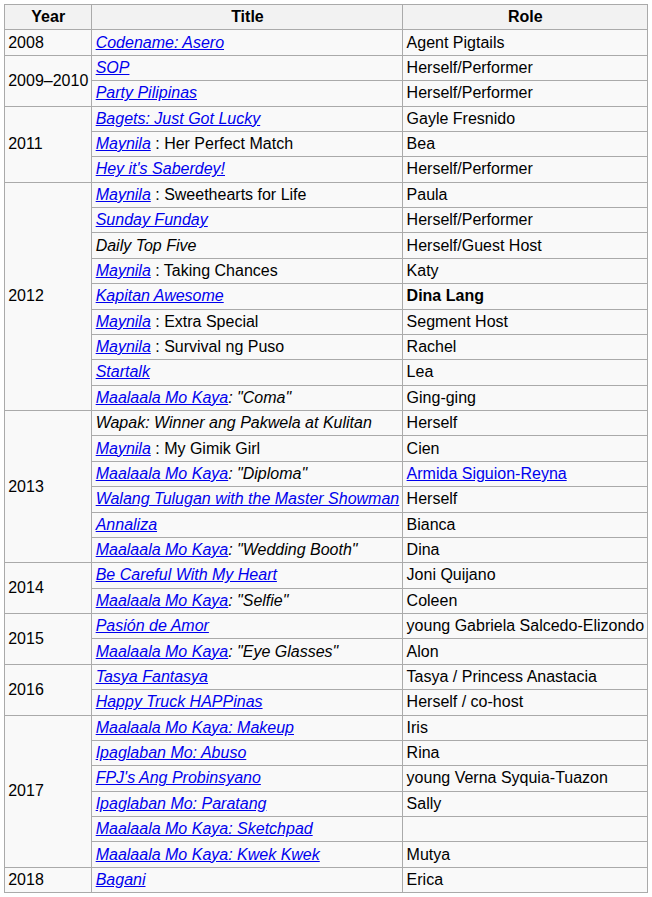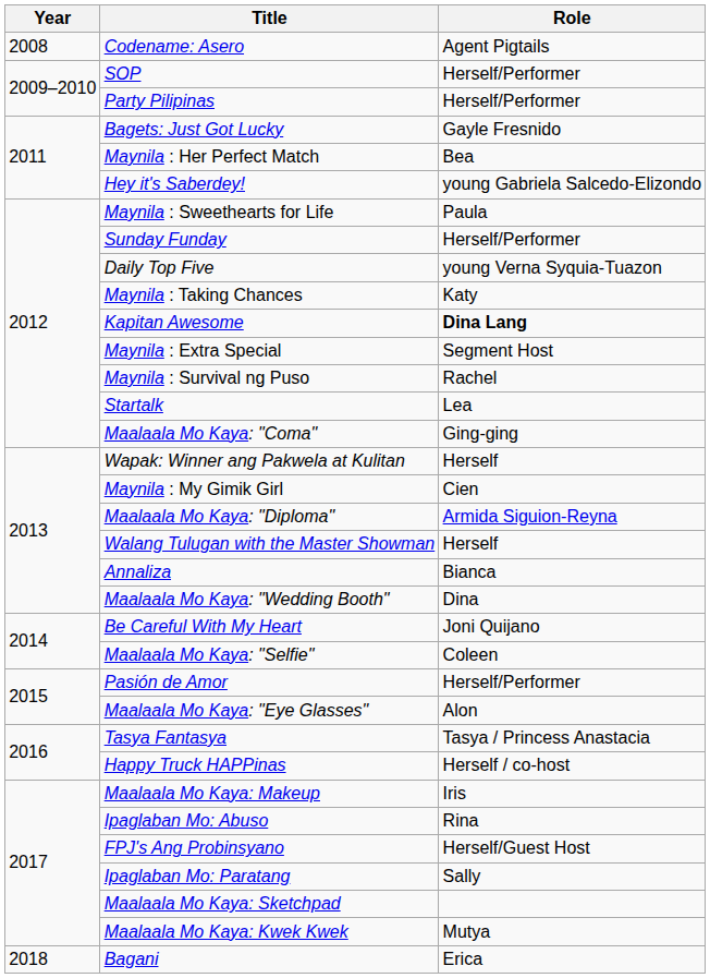Hey it's Saberdey! | Role: Herself/Performer -> young Gabriela Salcedo-Elizondo
Daily Top Five | Role: Herself/Guest Host -> young Verna Syquia-Tuazon
Pasión de Amor | Role: young Gabriela Salcedo-Elizondo -> Herself/Performer
FPJ's Ang Probinsyano | Role: young Verna Syquia-Tuazon -> Herself/Guest Host
